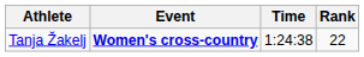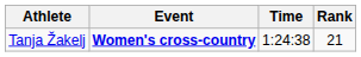Tanja Žakelj | Rank: 22 -> 21
